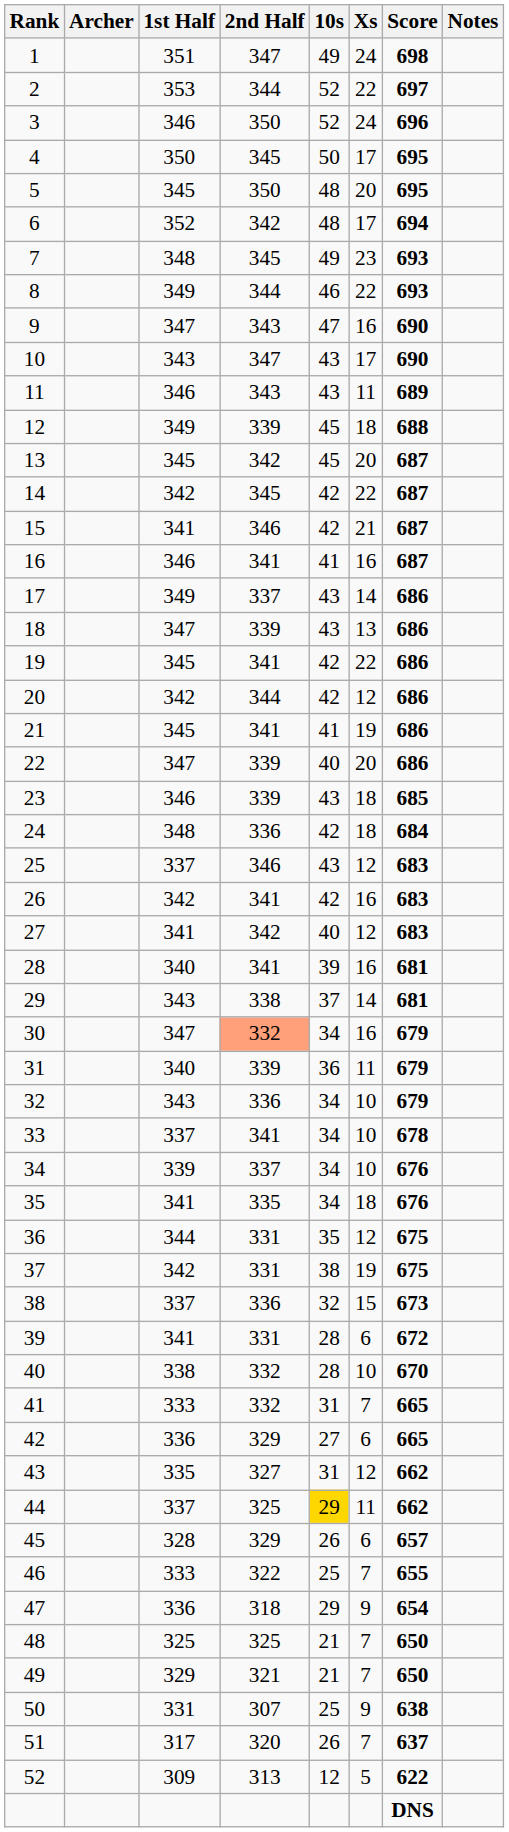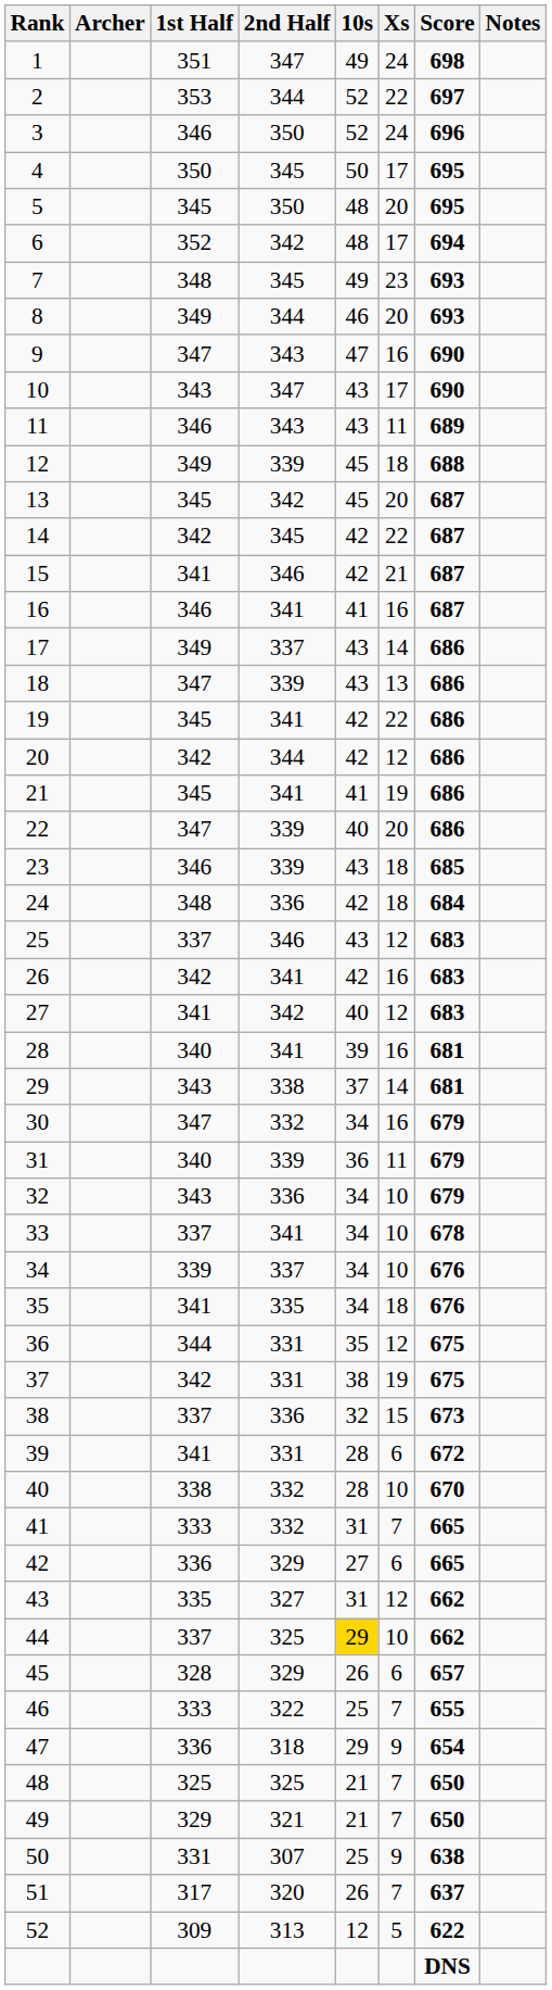8 | Xs: 22 -> 20
30 | 2nd Half: lightsalmon background -> no background
44 | Xs: 11 -> 10
